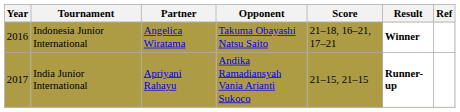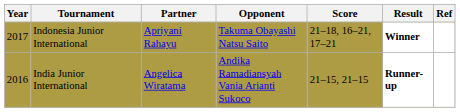Indonesia Junior International | Year: 2016 -> 2017
Indonesia Junior International | Partner: Angelica Wiratama -> Apriyani Rahayu
India Junior International | Year: 2017 -> 2016
India Junior International | Partner: Apriyani Rahayu -> Angelica Wiratama
